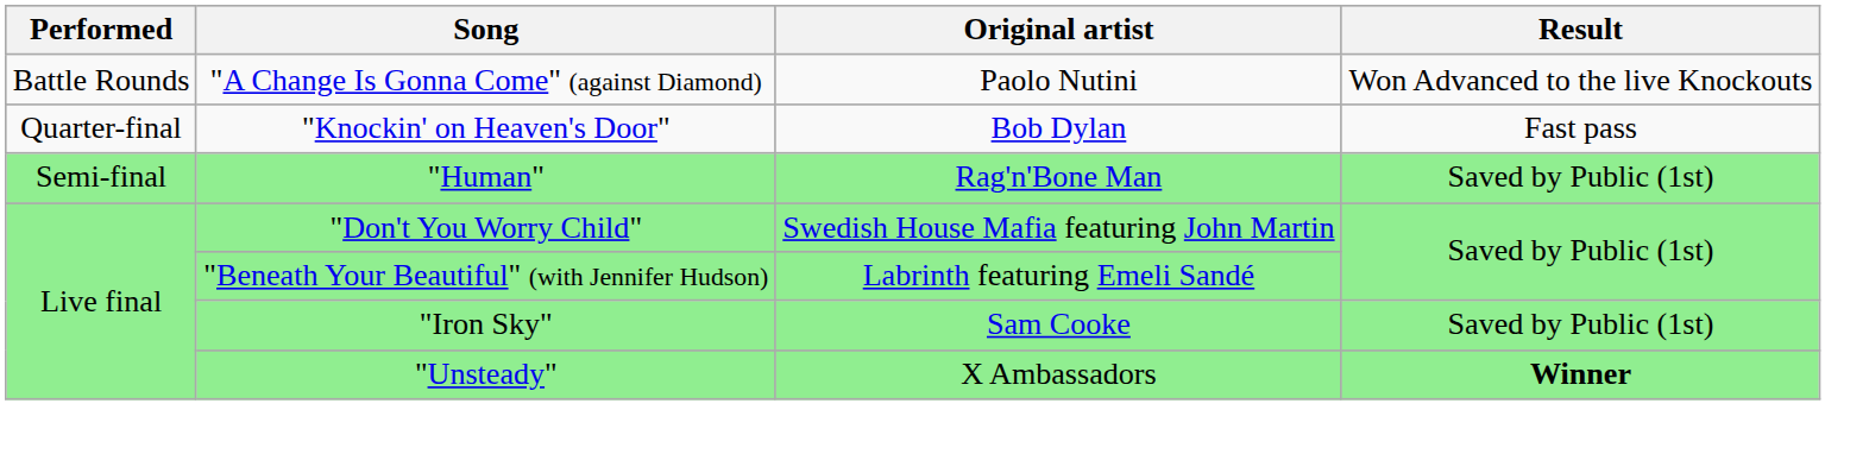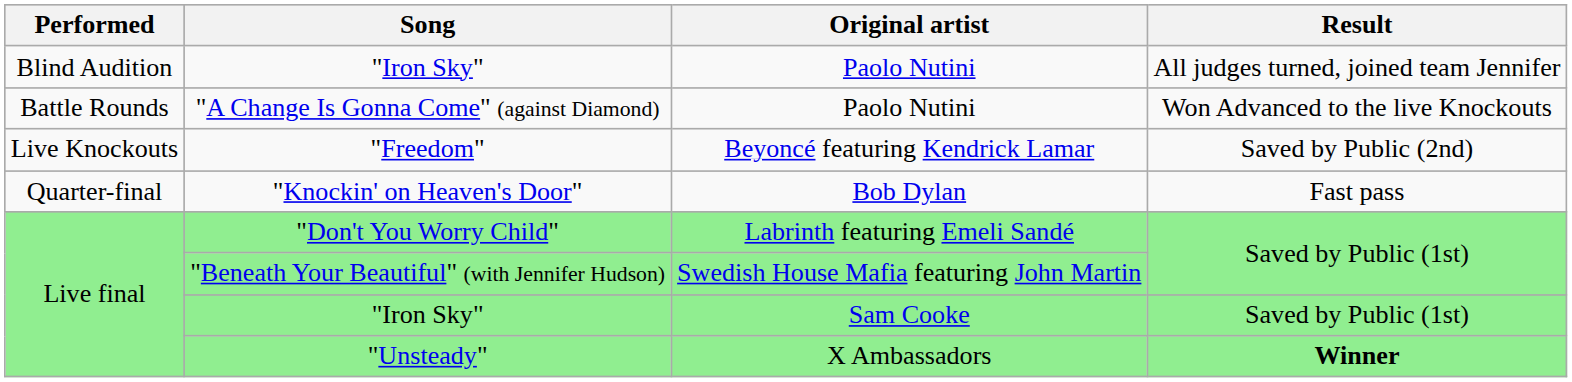+ row: Blind Audition | "Iron Sky" | Paolo Nutini | All judges turned, joined team Jennifer
+ row: Live Knockouts | "Freedom" | Beyoncé featuring Kendrick Lamar | Saved by Public (2nd)
- row: Semi-final | "Human" | Rag'n'Bone Man | Saved by Public (1st)
"Don't You Worry Child" | Original artist: Swedish House Mafia featuring John Martin -> Labrinth featuring Emeli Sandé
"Beneath Your Beautiful" (with Jennifer Hudson) | Original artist: Labrinth featuring Emeli Sandé -> Swedish House Mafia featuring John Martin
